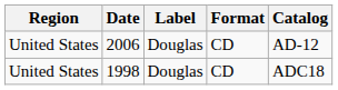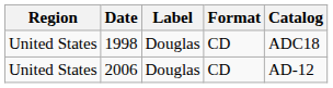rows swapped: 1998 <-> 2006
